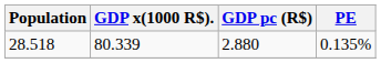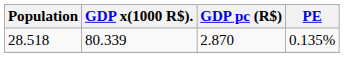28.518 | GDP pc (R$): 2.880 -> 2.870
